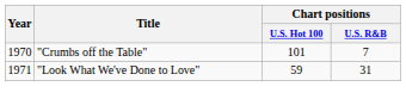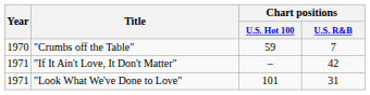"Crumbs off the Table" | Chart positions / U.S. Hot 100: 101 -> 59
+ row: 1971 | "If It Ain't Love, It Don't Matter" | – | 42
"Look What We've Done to Love" | Chart positions / U.S. Hot 100: 59 -> 101
